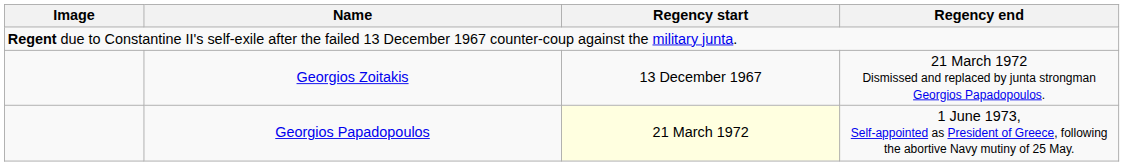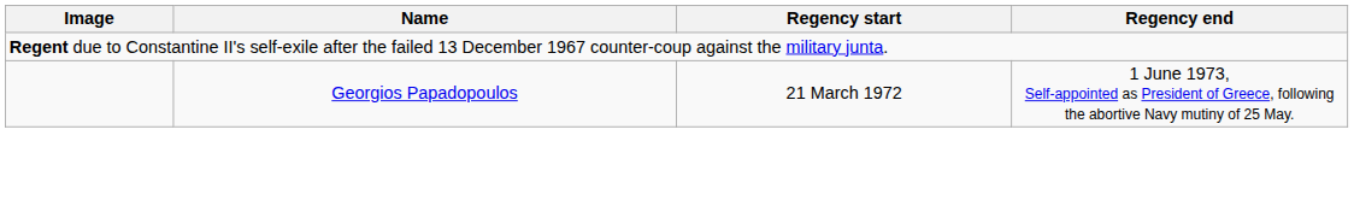- row: Georgios Zoitakis | 13 December 1967 | 21 March 1972 Dismissed and replaced by junta strongman Georgios Papadopoulos.
Georgios Papadopoulos | Regency start: lightyellow background -> no background
